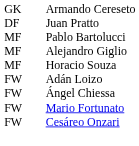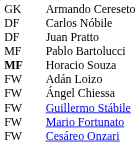+ row: DF | Carlos Nóbile
- row: MF | Alejandro Giglio
Horacio Souza | column 1: normal -> bold
+ row: FW | Guillermo Stábile
